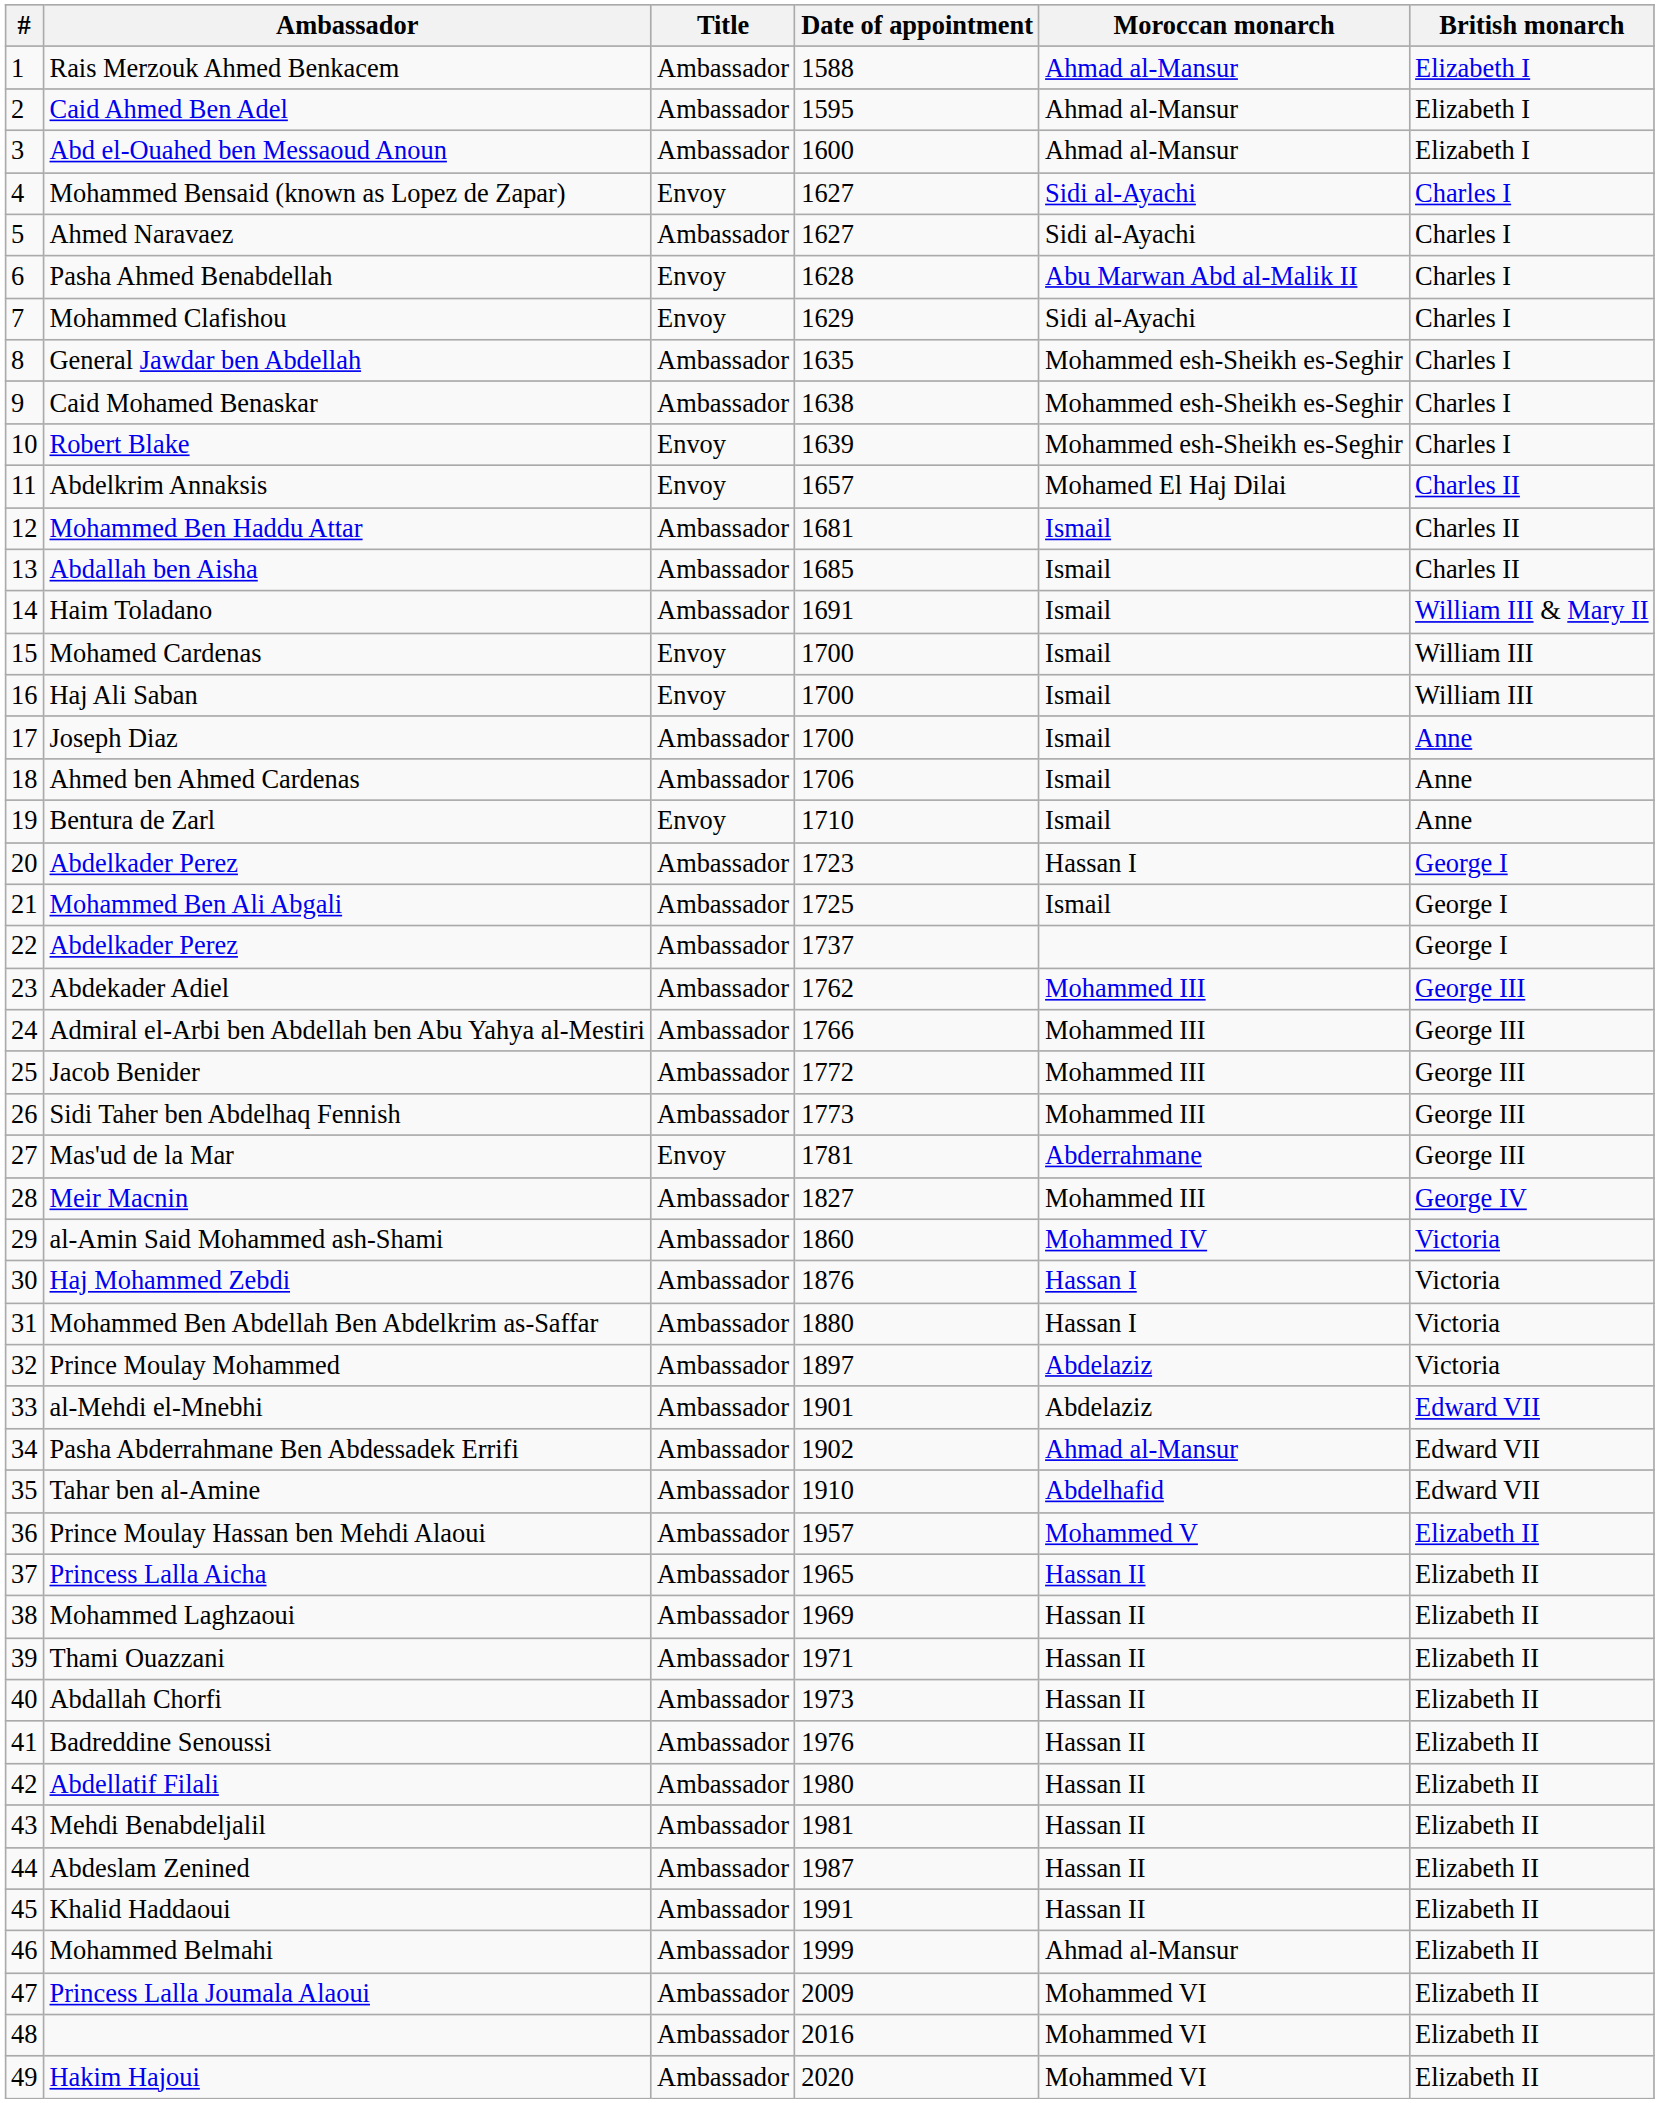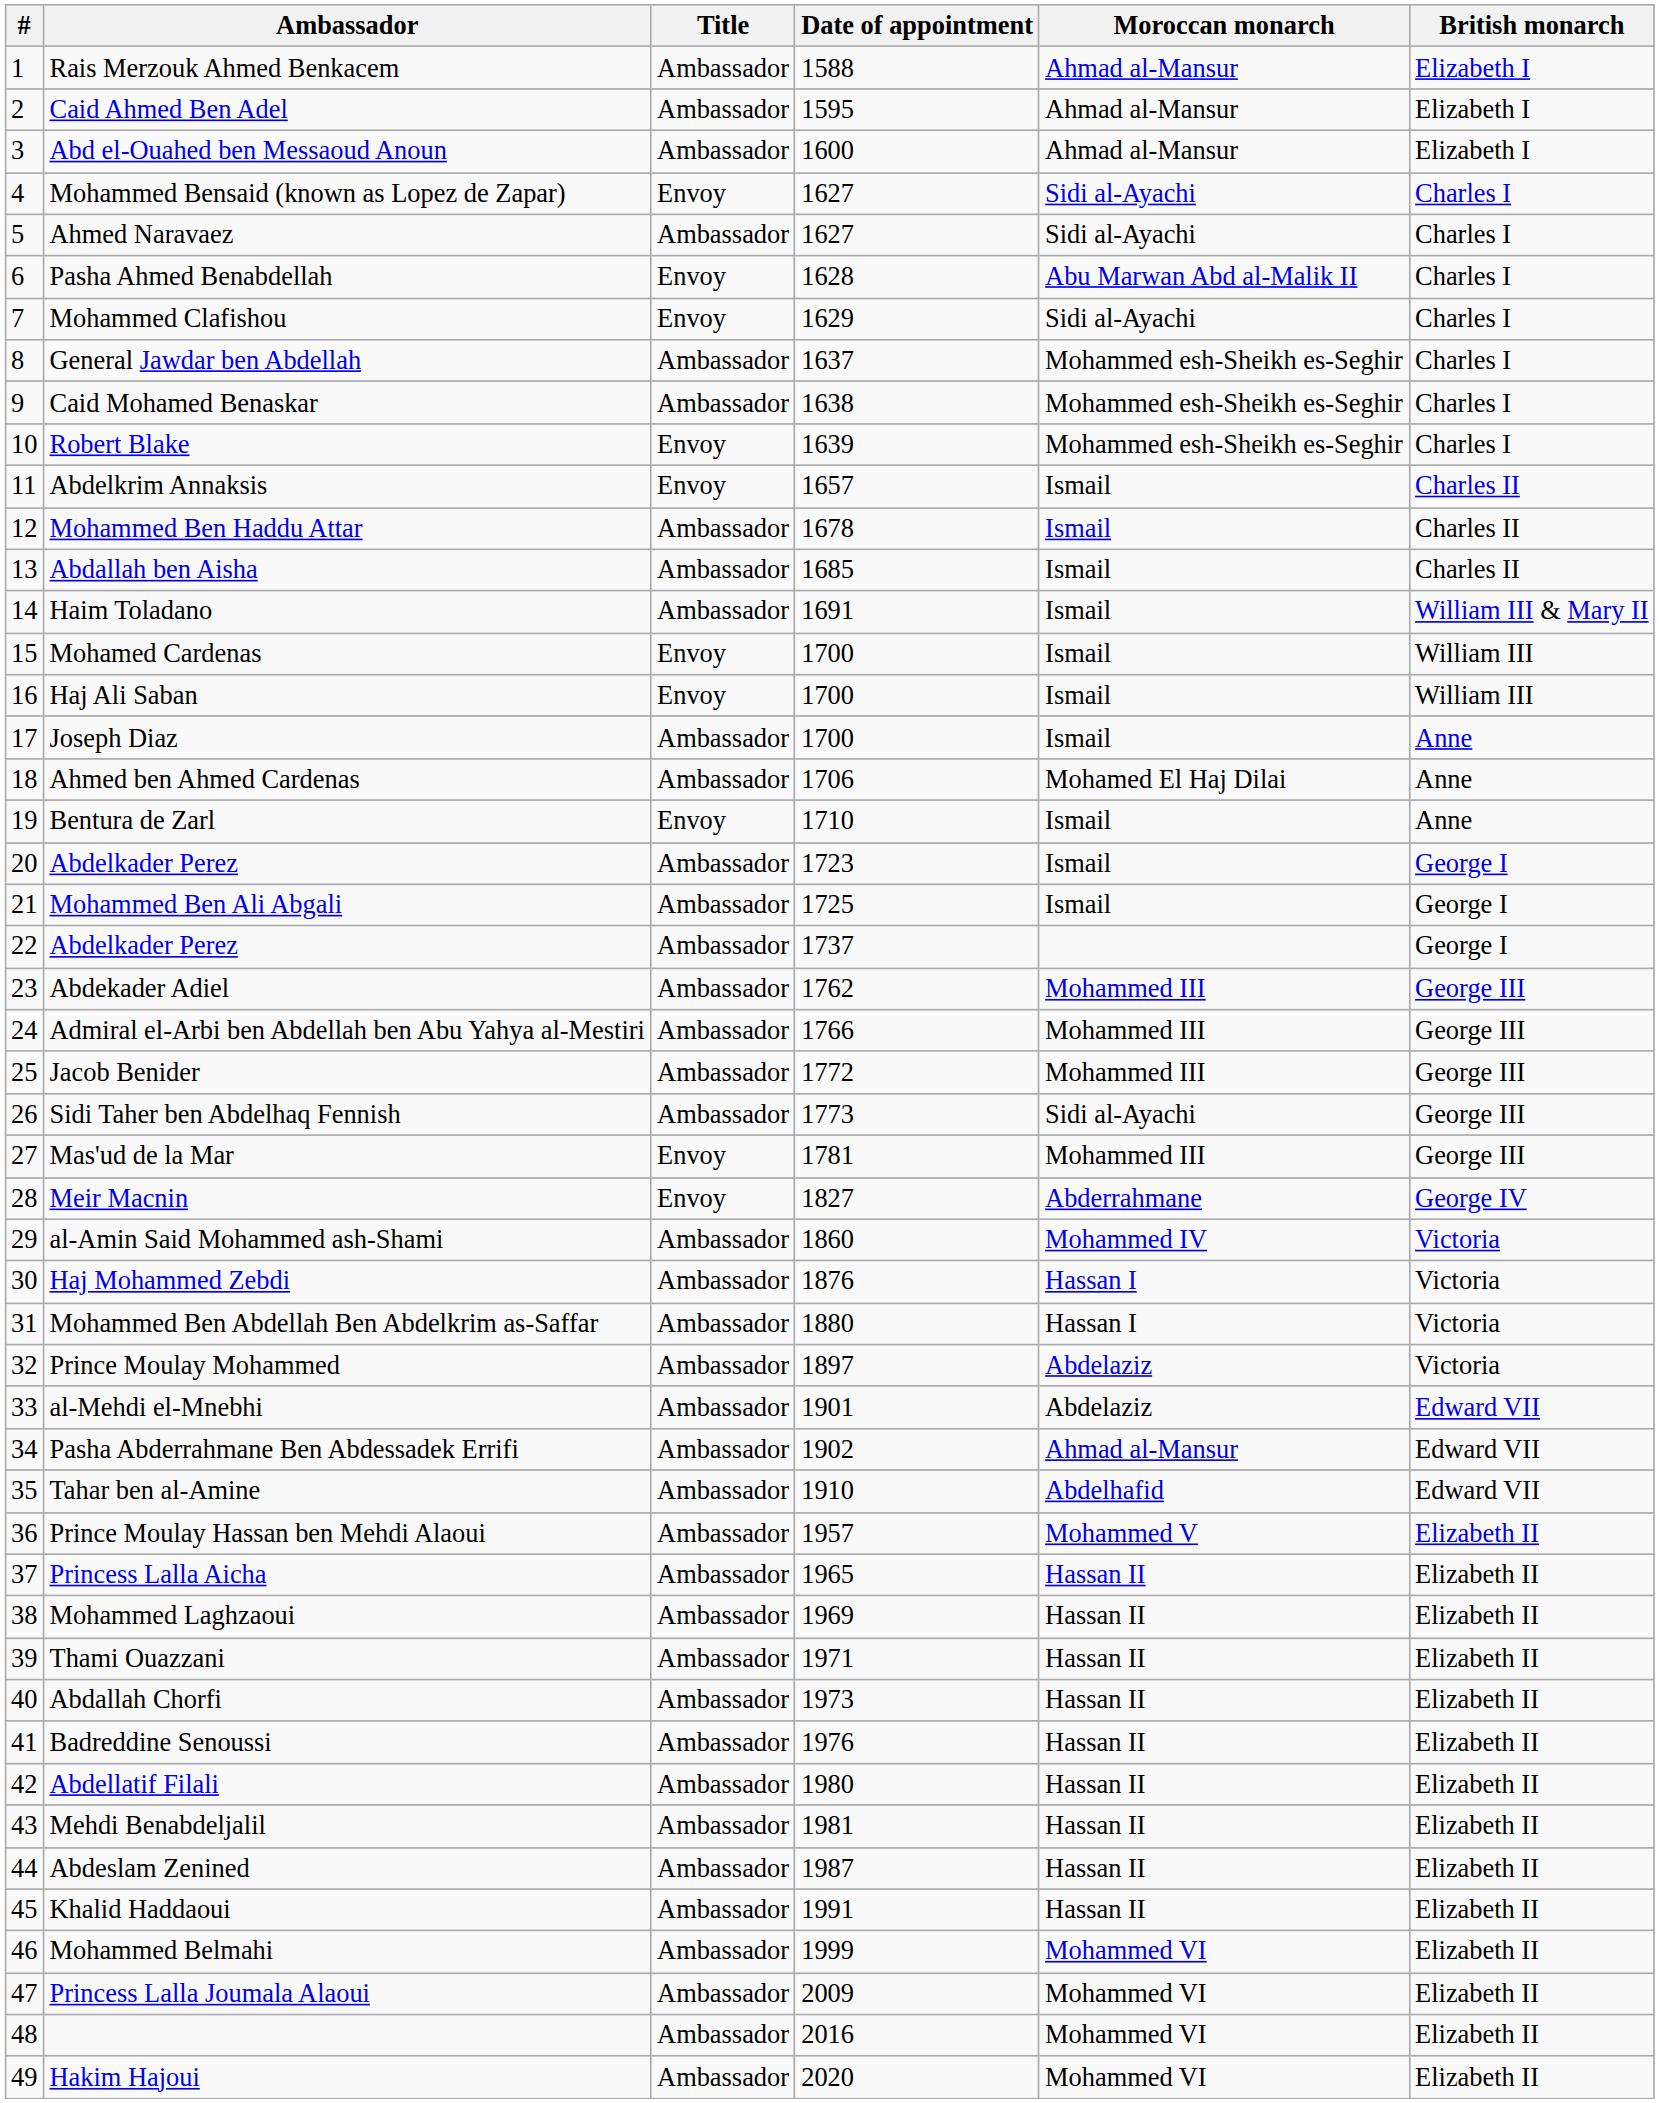General Jawdar ben Abdellah | Date of appointment: 1635 -> 1637
Abdelkrim Annaksis | Moroccan monarch: Mohamed El Haj Dilai -> Ismail
Mohammed Ben Haddu Attar | Date of appointment: 1681 -> 1678
Ahmed ben Ahmed Cardenas | Moroccan monarch: Ismail -> Mohamed El Haj Dilai
20 / Abdelkader Perez | Moroccan monarch: Hassan I -> Ismail
Sidi Taher ben Abdelhaq Fennish | Moroccan monarch: Mohammed III -> Sidi al-Ayachi
Mas'ud de la Mar | Moroccan monarch: Abderrahmane -> Mohammed III
Meir Macnin | Title: Ambassador -> Envoy
Meir Macnin | Moroccan monarch: Mohammed III -> Abderrahmane
Mohammed Belmahi | Moroccan monarch: Ahmad al-Mansur -> Mohammed VI
